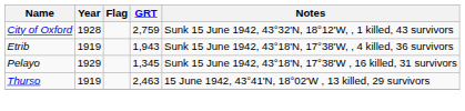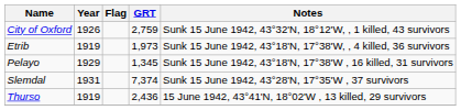City of Oxford | Year: 1928 -> 1926
Etrib | GRT: 1,943 -> 1,973
+ row: Slemdal | 1931 | 7,374 | Sunk 15 June 1942, 43°28'N, 17°35'W , 37 survivors
Thurso | GRT: 2,463 -> 2,436
